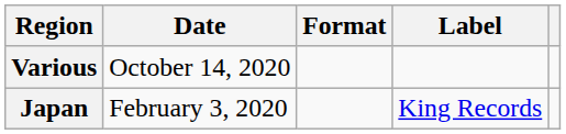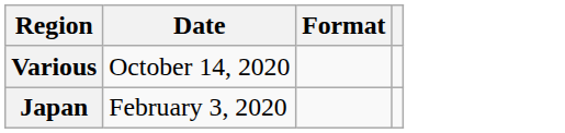- column: Label | King Records
